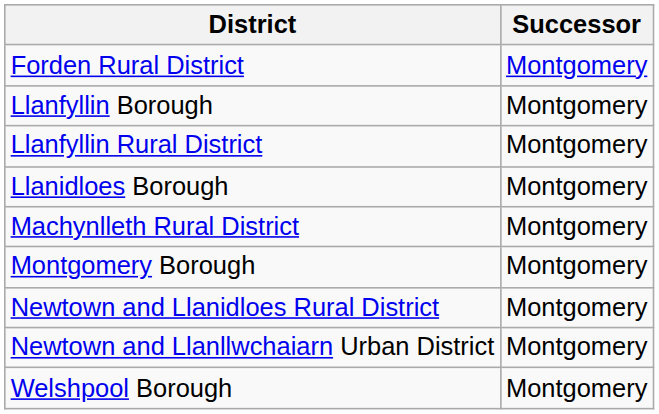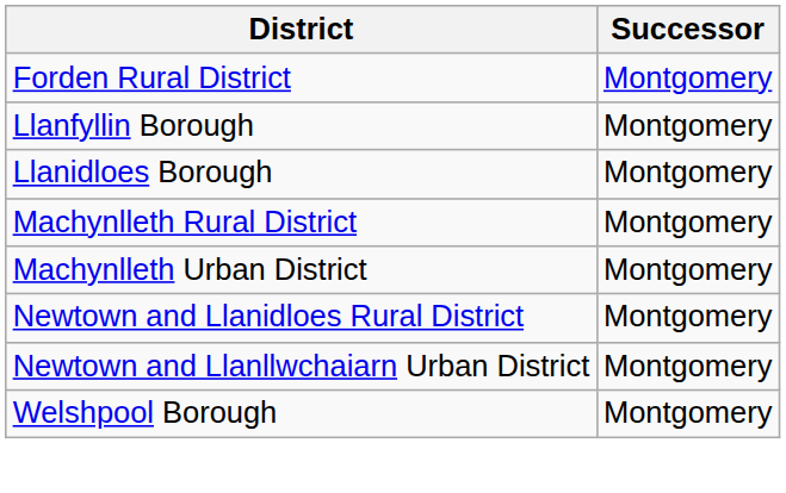- row: Llanfyllin Rural District | Montgomery
+ row: Machynlleth Urban District | Montgomery
- row: Montgomery Borough | Montgomery
